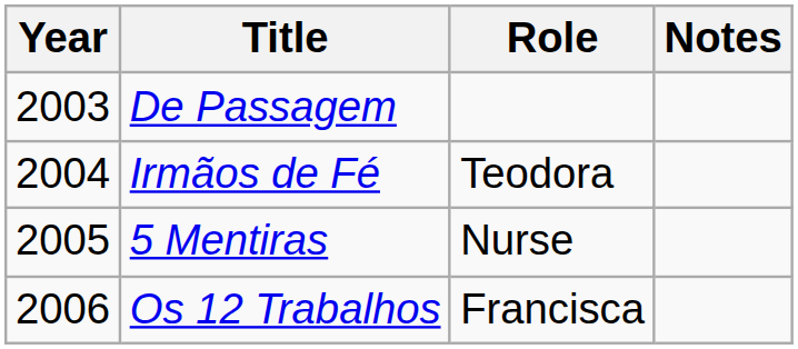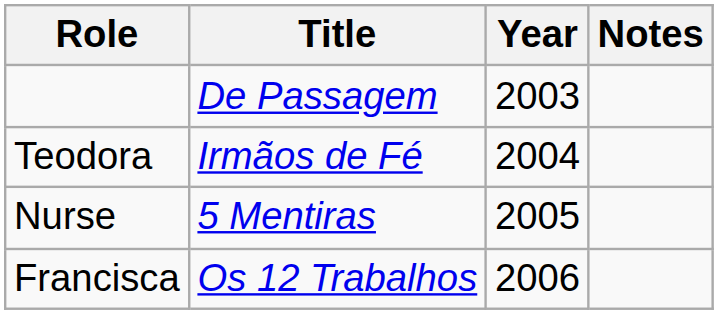columns swapped: Year <-> Role
